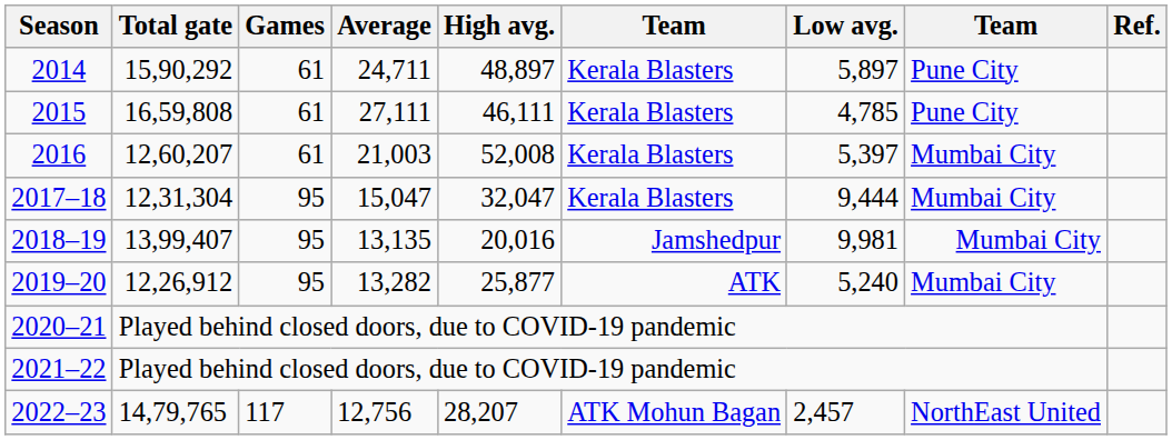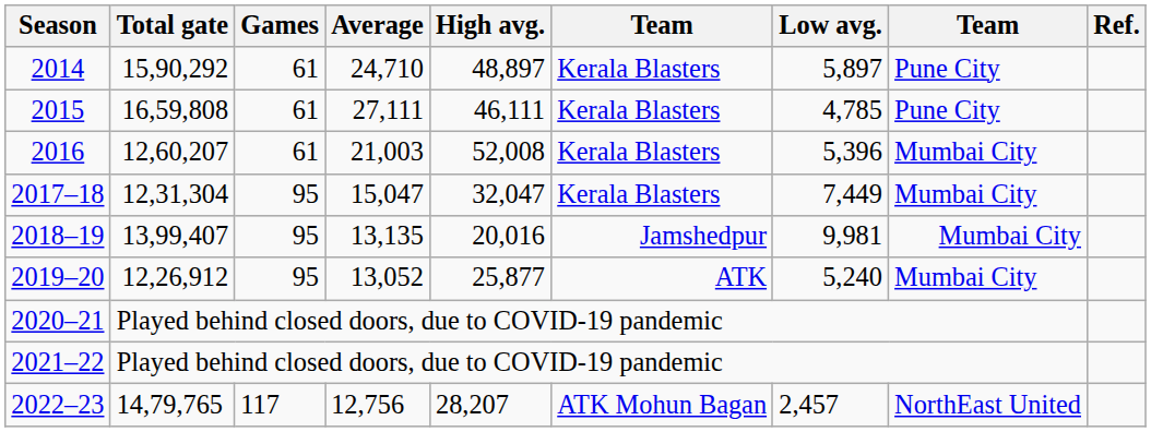2014 | Average: 24,711 -> 24,710
2016 | Low avg.: 5,397 -> 5,396
2017–18 | Low avg.: 9,444 -> 7,449
2019–20 | Average: 13,282 -> 13,052
